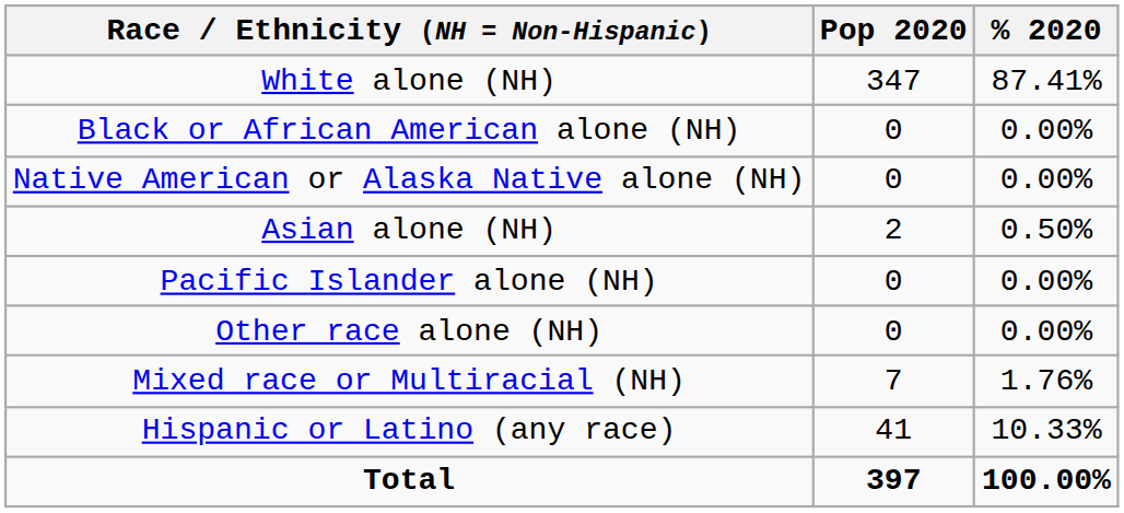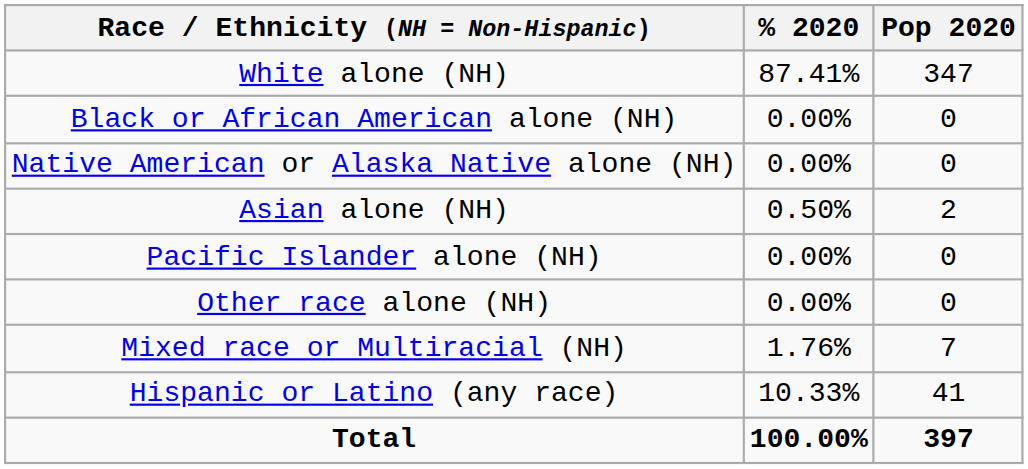columns swapped: Pop 2020 <-> % 2020
